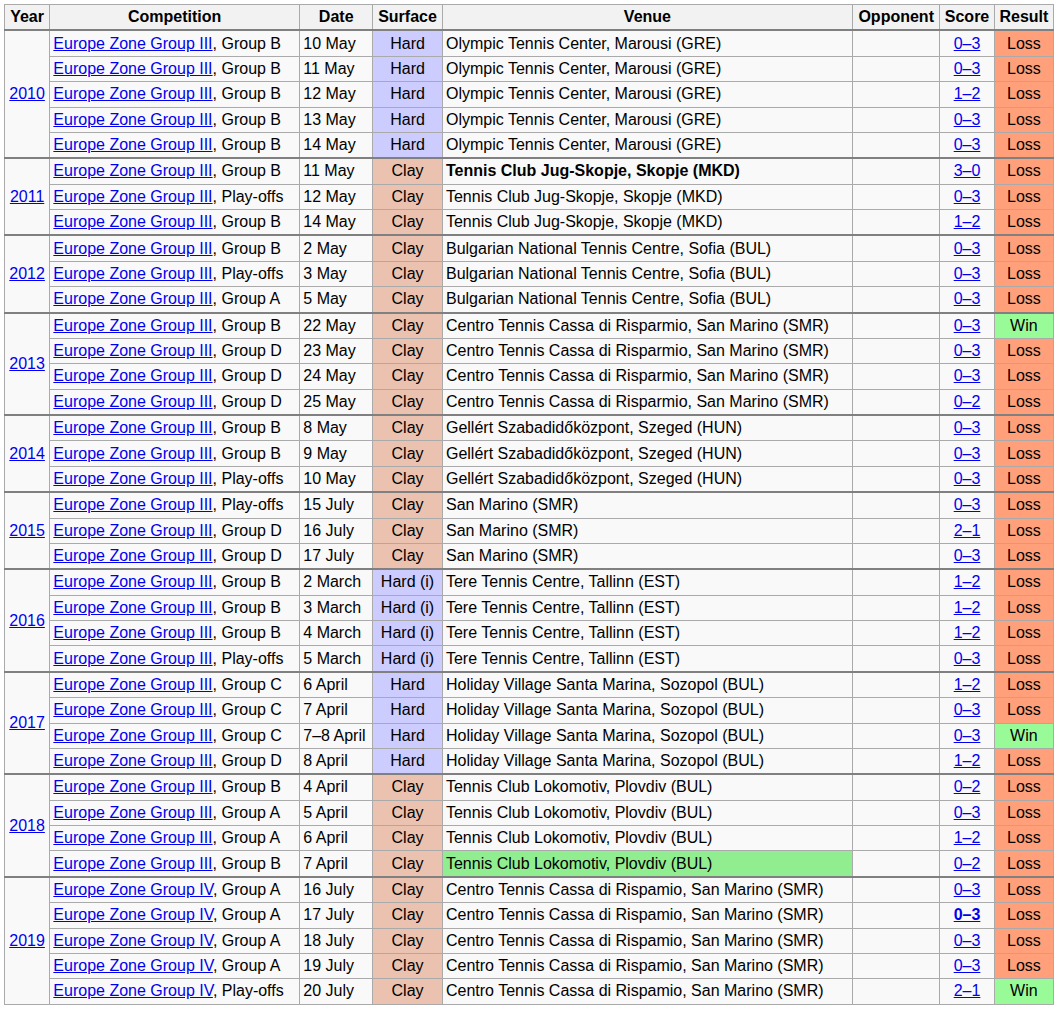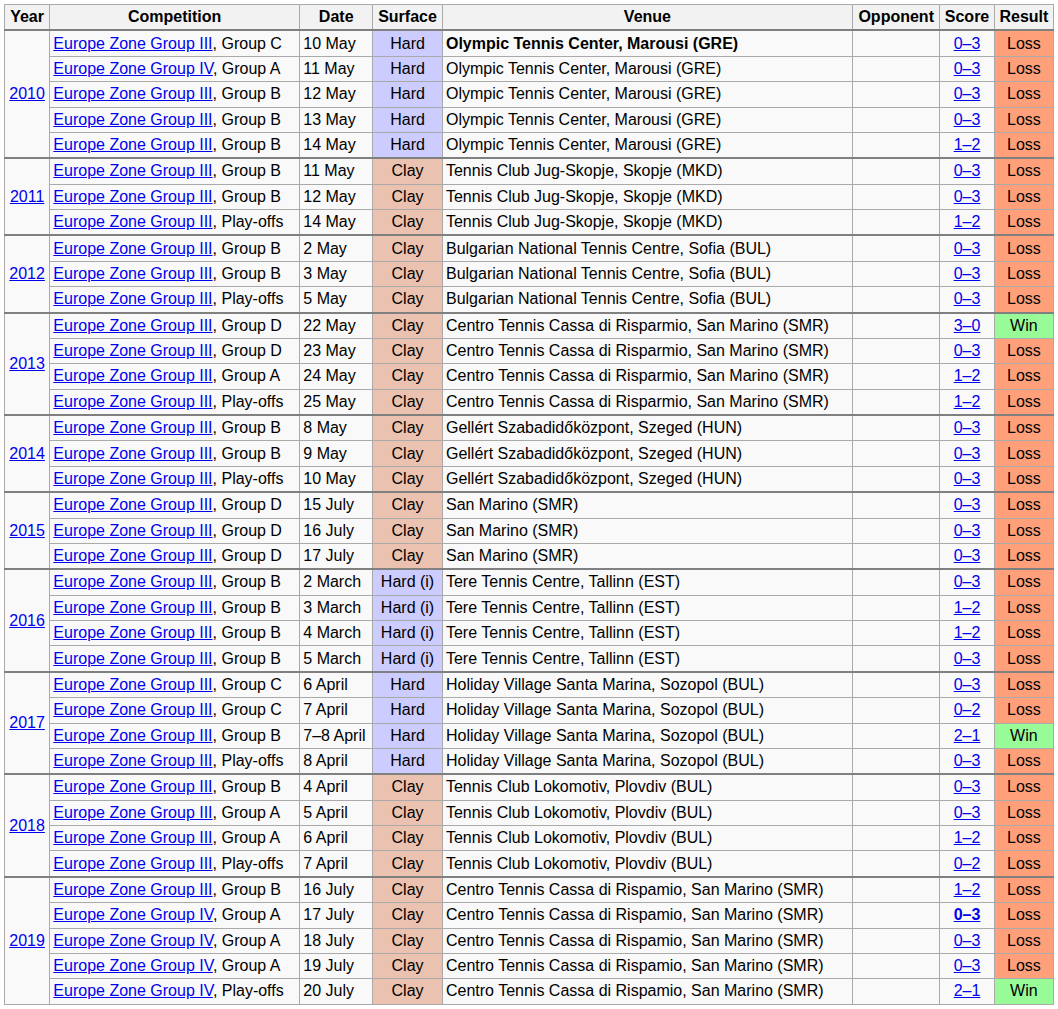2010 / 10 May | Competition: Europe Zone Group III, Group B -> Europe Zone Group III, Group C
2010 / 10 May | Venue: normal -> bold
2010 / 11 May | Competition: Europe Zone Group III, Group B -> Europe Zone Group IV, Group A
2010 / 12 May | Score: 1–2 -> 0–3
2010 / 14 May | Score: 0–3 -> 1–2
2011 / 11 May | Venue: bold -> normal
2011 / 11 May | Score: 3–0 -> 0–3
2011 / 12 May | Competition: Europe Zone Group III, Play-offs -> Europe Zone Group III, Group B
2011 / 14 May | Competition: Europe Zone Group III, Group B -> Europe Zone Group III, Play-offs
3 May | Competition: Europe Zone Group III, Play-offs -> Europe Zone Group III, Group B
5 May | Competition: Europe Zone Group III, Group A -> Europe Zone Group III, Play-offs
22 May | Competition: Europe Zone Group III, Group B -> Europe Zone Group III, Group D
22 May | Score: 0–3 -> 3–0
24 May | Competition: Europe Zone Group III, Group D -> Europe Zone Group III, Group A
24 May | Score: 0–3 -> 1–2
25 May | Competition: Europe Zone Group III, Group D -> Europe Zone Group III, Play-offs
25 May | Score: 0–2 -> 1–2
15 July | Competition: Europe Zone Group III, Play-offs -> Europe Zone Group III, Group D
2015 / 16 July | Score: 2–1 -> 0–3
2 March | Score: 1–2 -> 0–3
5 March | Competition: Europe Zone Group III, Play-offs -> Europe Zone Group III, Group B
2017 / 6 April | Score: 1–2 -> 0–3
2017 / 7 April | Score: 0–3 -> 0–2
7–8 April | Competition: Europe Zone Group III, Group C -> Europe Zone Group III, Group B
7–8 April | Score: 0–3 -> 2–1
8 April | Competition: Europe Zone Group III, Group D -> Europe Zone Group III, Play-offs
8 April | Score: 1–2 -> 0–3
4 April | Score: 0–2 -> 0–3
2018 / 7 April | Competition: Europe Zone Group III, Group B -> Europe Zone Group III, Play-offs
2018 / 7 April | Venue: lightgreen background -> no background
2019 / 16 July | Competition: Europe Zone Group IV, Group A -> Europe Zone Group III, Group B
2019 / 16 July | Score: 0–3 -> 1–2
